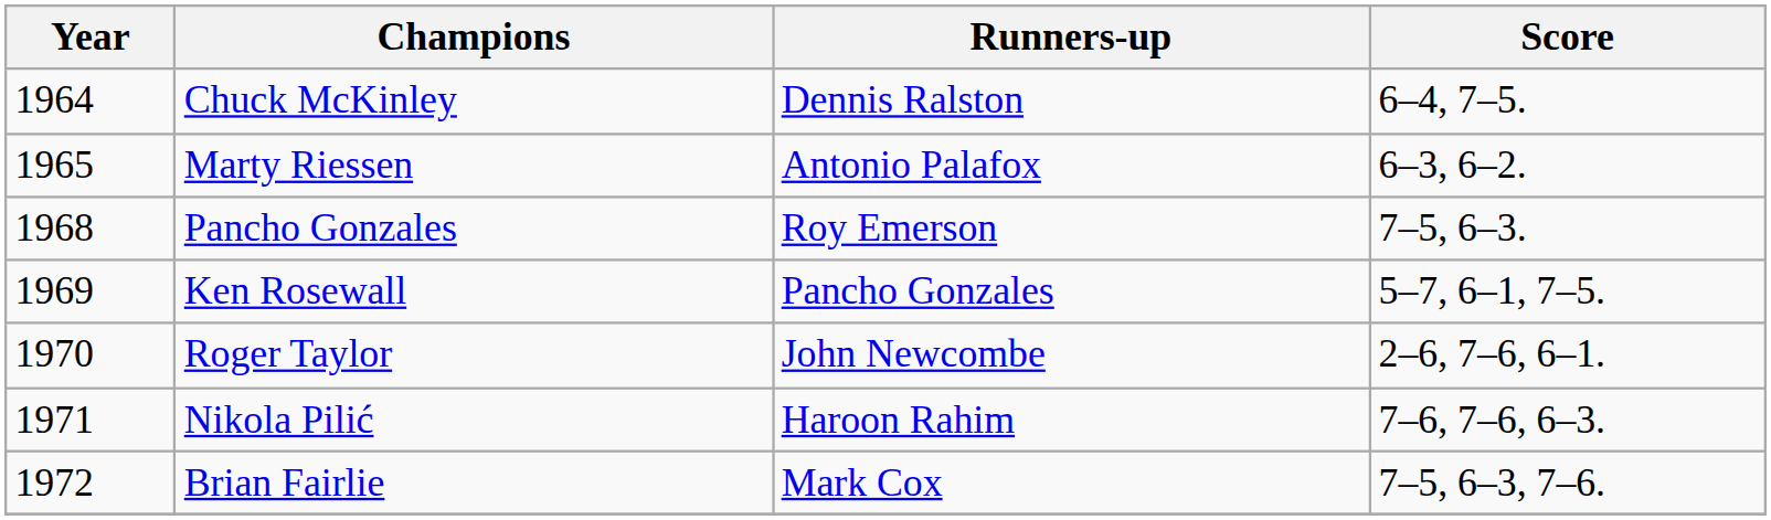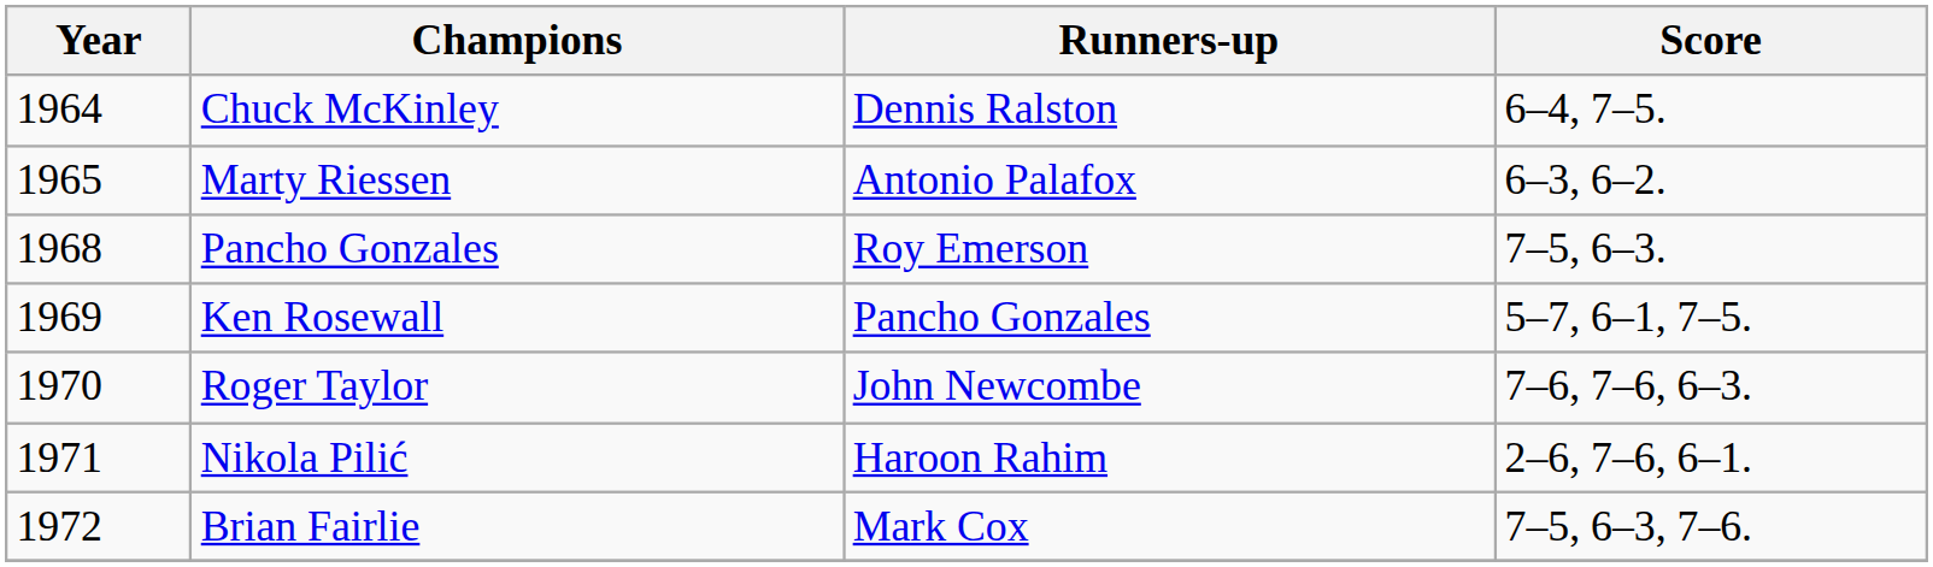Roger Taylor | Score: 2–6, 7–6, 6–1. -> 7–6, 7–6, 6–3.
Nikola Pilić | Score: 7–6, 7–6, 6–3. -> 2–6, 7–6, 6–1.
